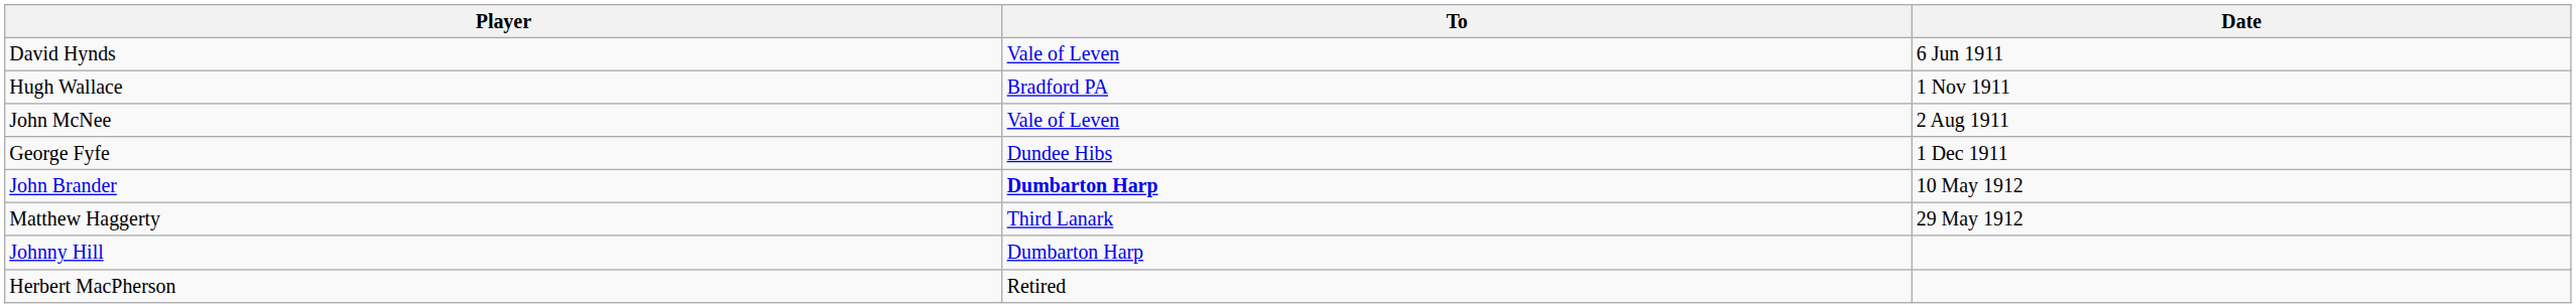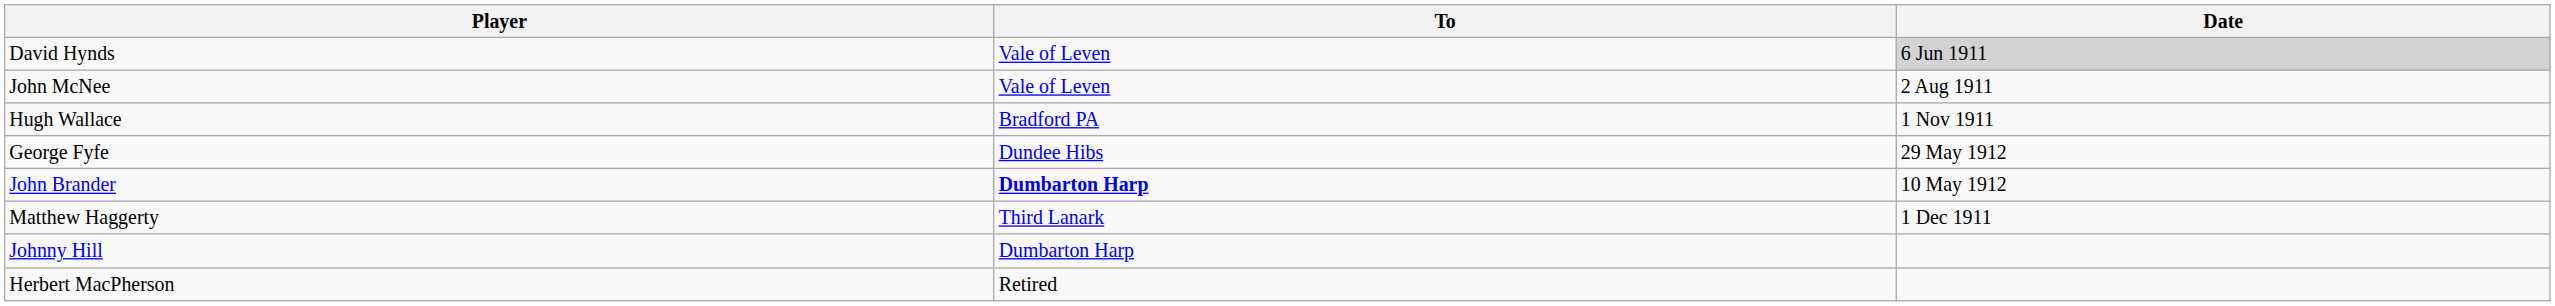David Hynds | Date: no background -> lightgrey background
rows swapped: John McNee <-> Hugh Wallace
George Fyfe | Date: 1 Dec 1911 -> 29 May 1912
Matthew Haggerty | Date: 29 May 1912 -> 1 Dec 1911
